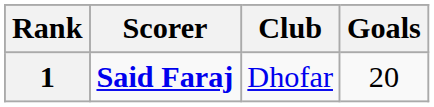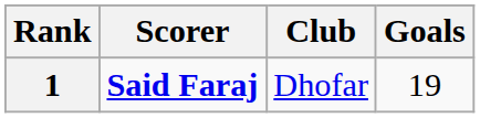1 | Goals: 20 -> 19
